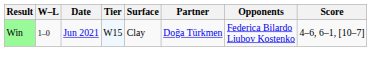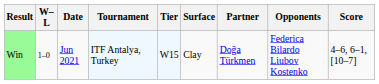+ column: Tournament | ITF Antalya, Turkey
